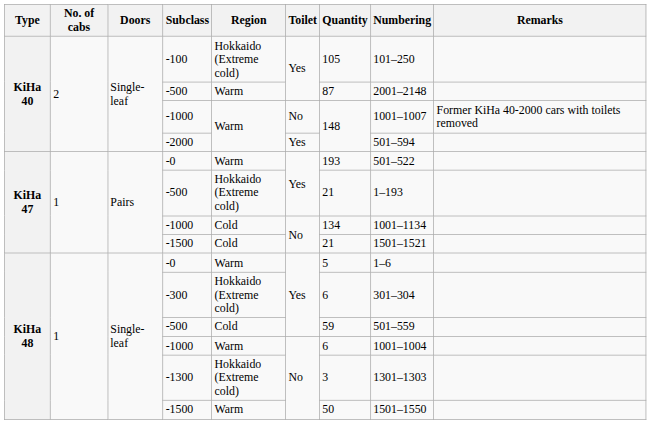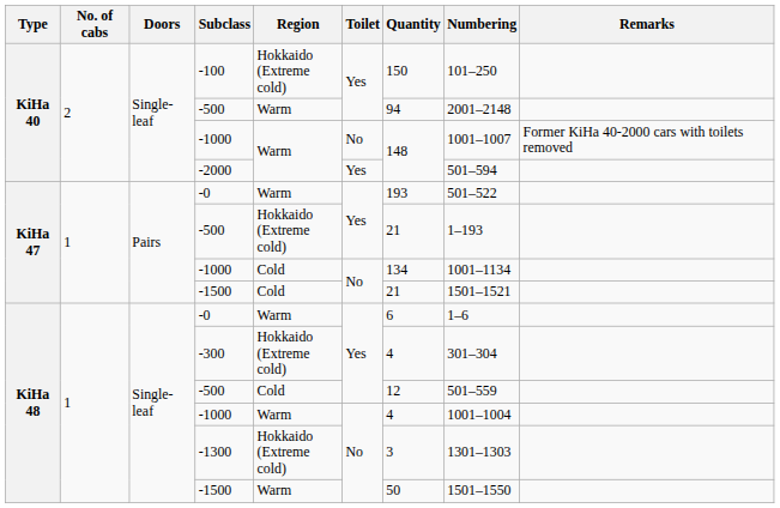-100 | Quantity: 105 -> 150
KiHa 40 / -500 | Quantity: 87 -> 94
KiHa 48 / -0 | Quantity: 5 -> 6
-300 | Quantity: 6 -> 4
KiHa 48 / -500 | Quantity: 59 -> 12
KiHa 48 / -1000 | Quantity: 6 -> 4
